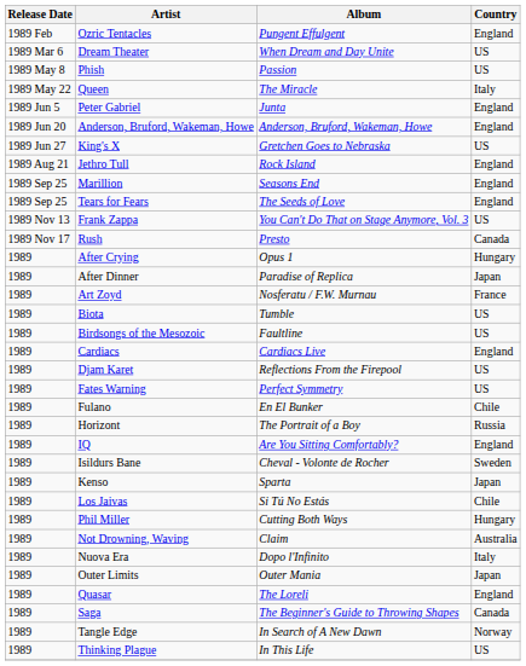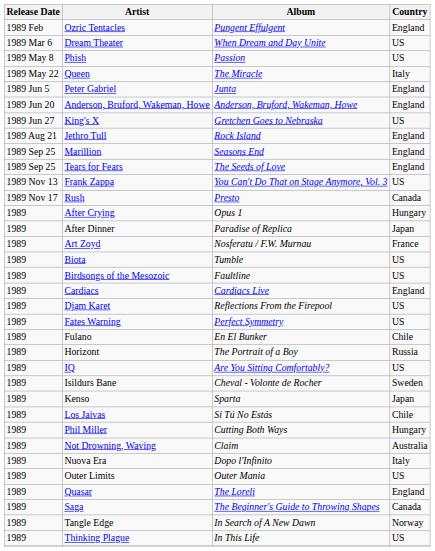IQ | Country: England -> US
Outer Limits | Country: Japan -> US
